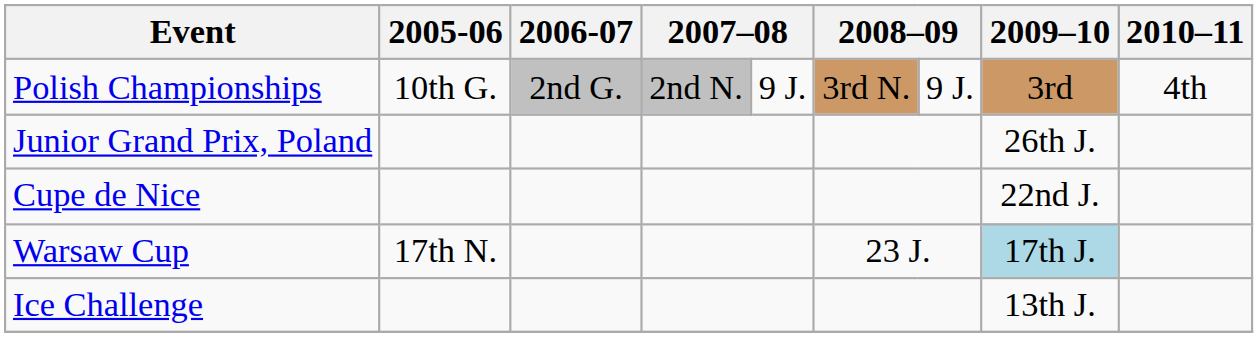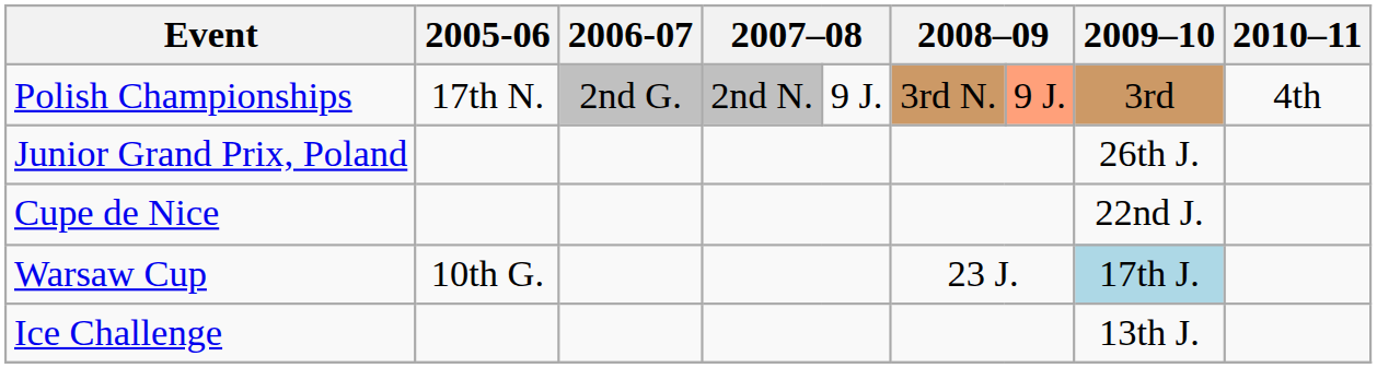Polish Championships | 2005-06: 10th G. -> 17th N.
Polish Championships | column 7: no background -> lightsalmon background
Warsaw Cup | 2005-06: 17th N. -> 10th G.
